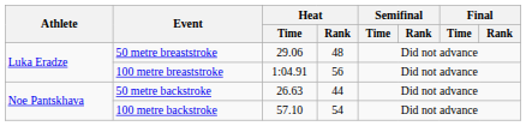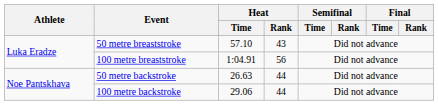50 metre breaststroke | Heat / Time: 29.06 -> 57.10
50 metre breaststroke | Heat / Rank: 48 -> 43
100 metre backstroke | Heat / Time: 57.10 -> 29.06
100 metre backstroke | Heat / Rank: 54 -> 44
